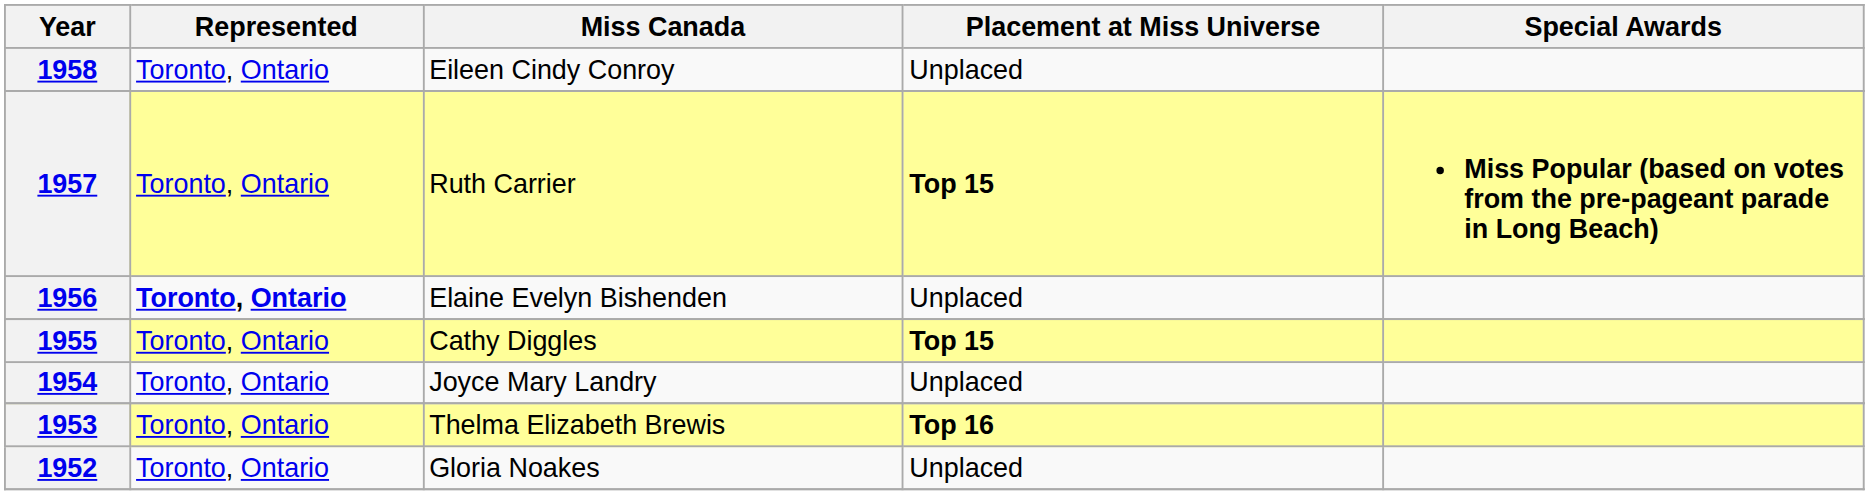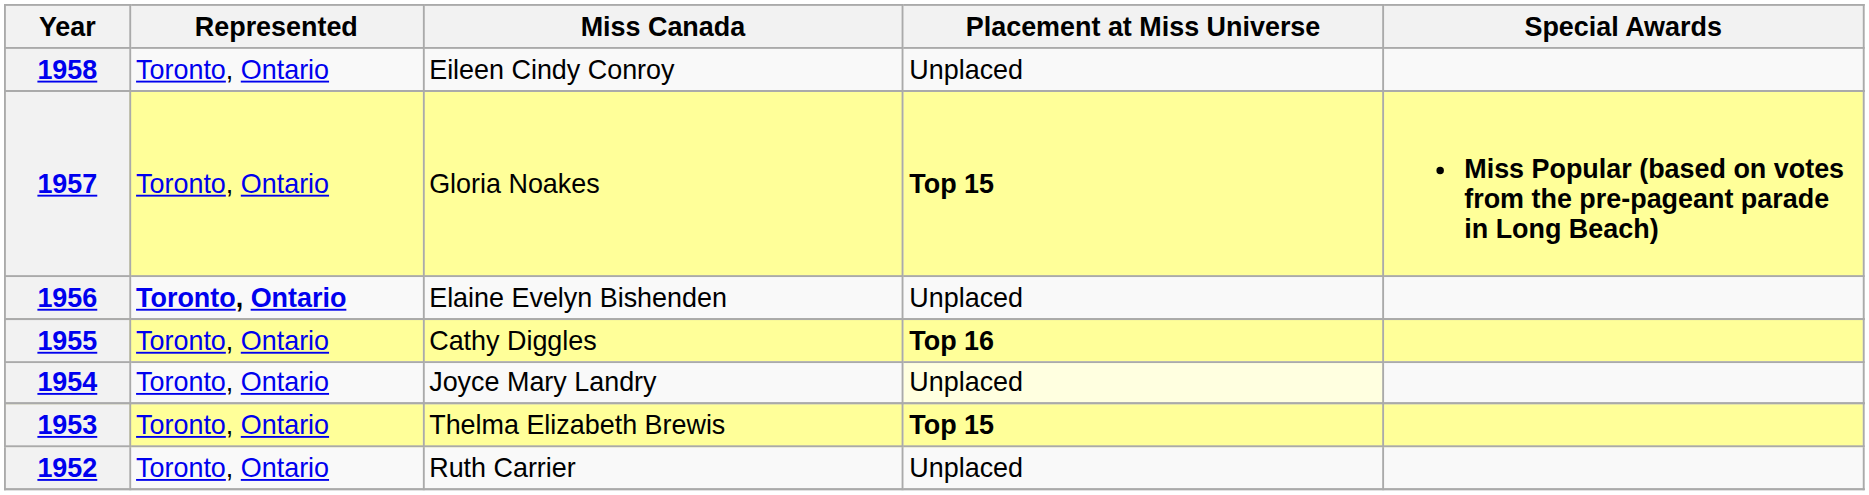1957 | Miss Canada: Ruth Carrier -> Gloria Noakes
1955 | Placement at Miss Universe: Top 15 -> Top 16
1954 | Placement at Miss Universe: no background -> lightyellow background
1953 | Placement at Miss Universe: Top 16 -> Top 15
1952 | Miss Canada: Gloria Noakes -> Ruth Carrier
